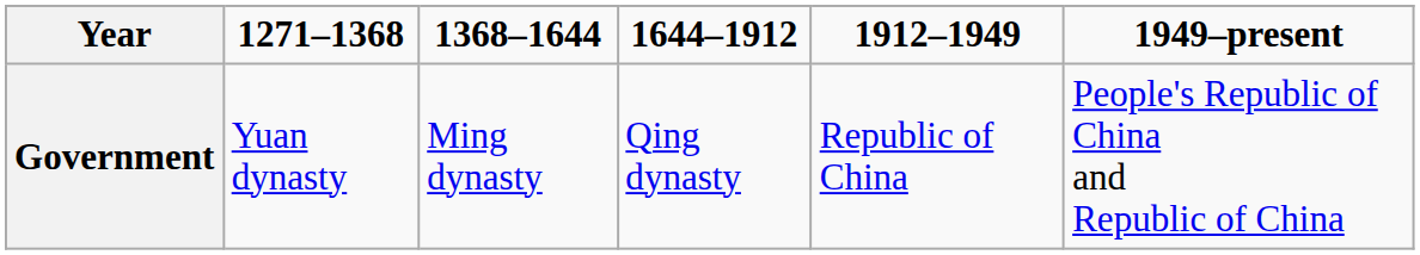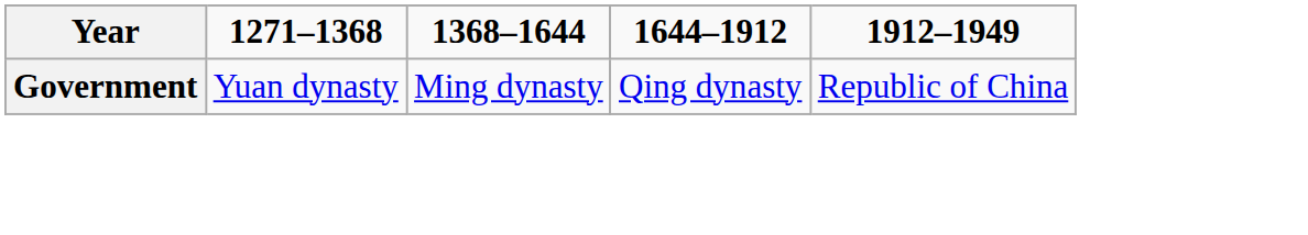- column: 1949–present | People's Republic of China and Republic of China
